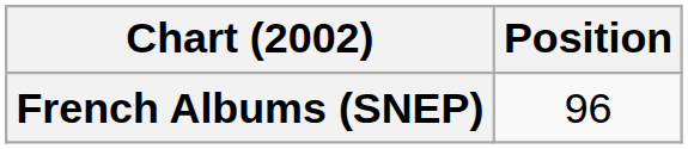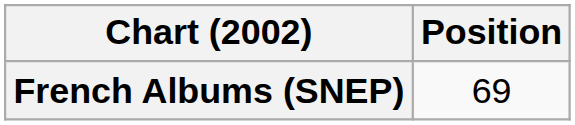French Albums (SNEP) | Position: 96 -> 69
